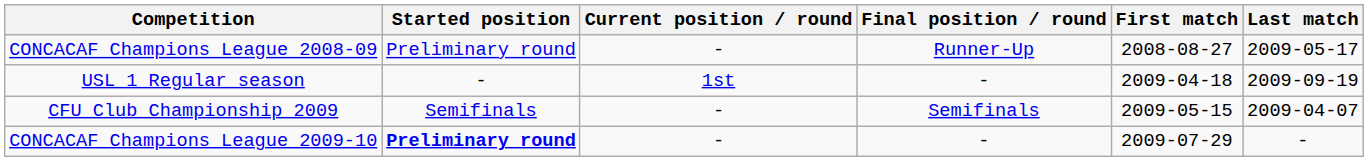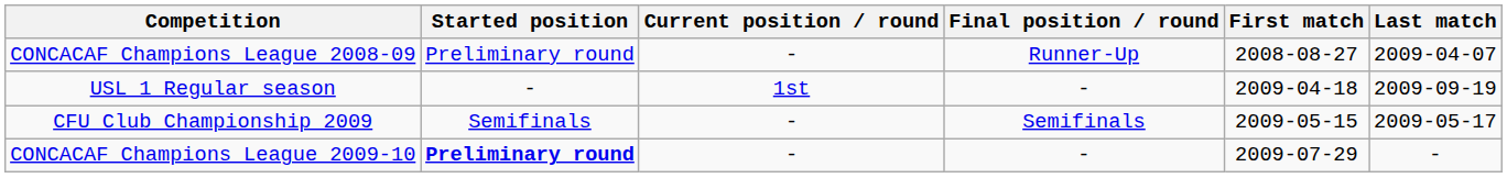CONCACAF Champions League 2008-09 | Last match: 2009-05-17 -> 2009-04-07
CFU Club Championship 2009 | Last match: 2009-04-07 -> 2009-05-17
